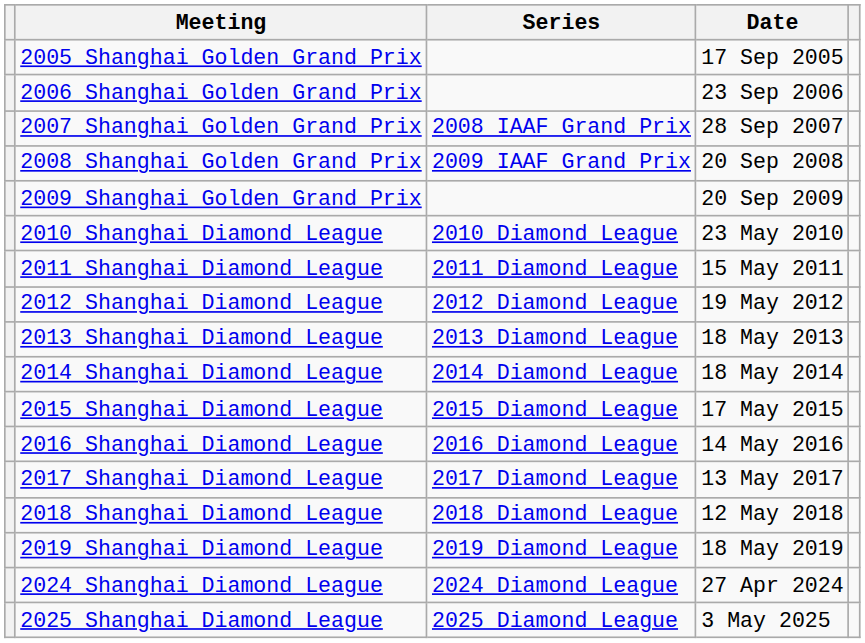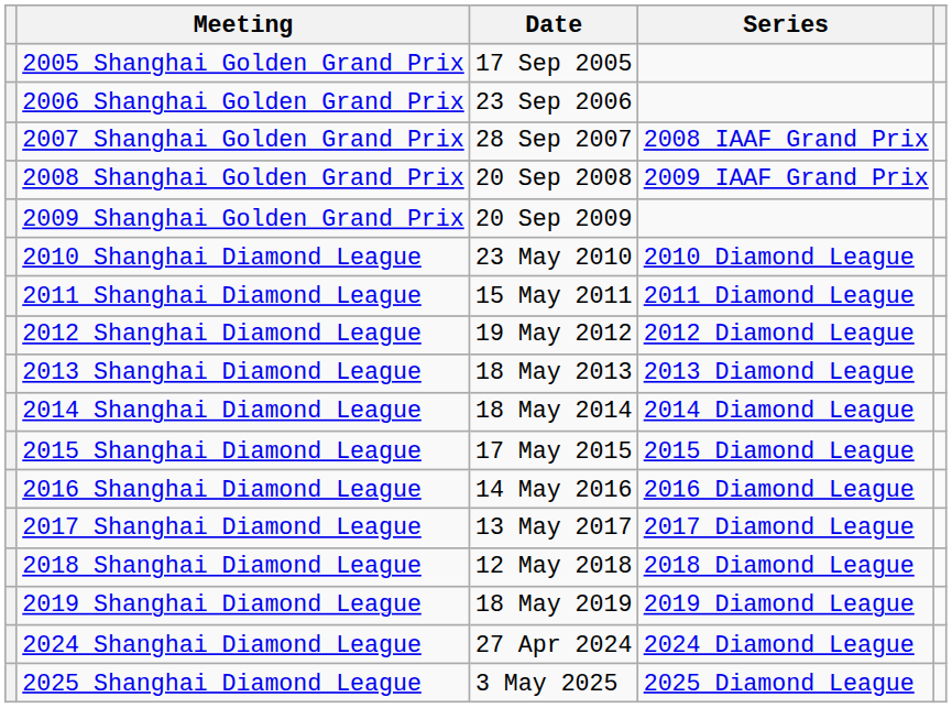columns swapped: Series <-> Date
